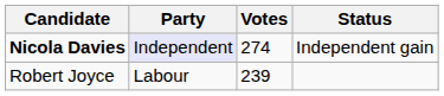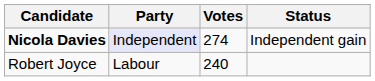Robert Joyce | Votes: 239 -> 240
